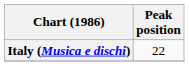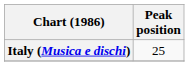Italy (Musica e dischi) | Peak position: 22 -> 25
